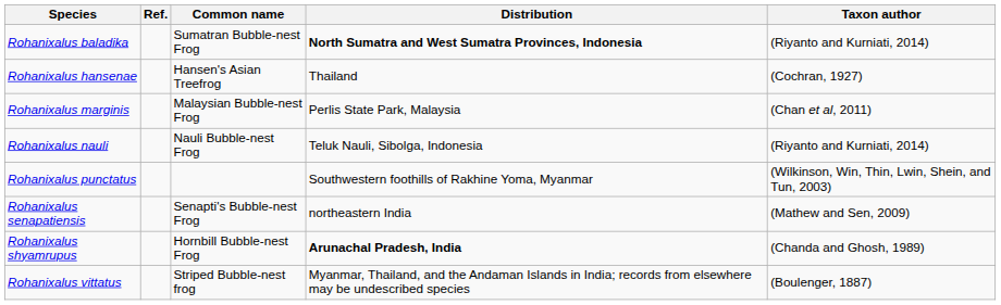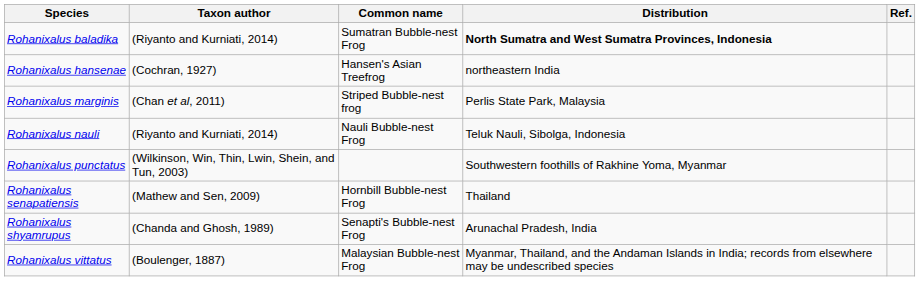columns swapped: Taxon author <-> Ref.
Rohanixalus hansenae | Distribution: Thailand -> northeastern India
Rohanixalus marginis | Common name: Malaysian Bubble-nest Frog -> Striped Bubble-nest frog
Rohanixalus senapatiensis | Common name: Senapti's Bubble-nest Frog -> Hornbill Bubble-nest Frog
Rohanixalus senapatiensis | Distribution: northeastern India -> Thailand
Rohanixalus shyamrupus | Common name: Hornbill Bubble-nest Frog -> Senapti's Bubble-nest Frog
Rohanixalus shyamrupus | Distribution: bold -> normal
Rohanixalus vittatus | Common name: Striped Bubble-nest frog -> Malaysian Bubble-nest Frog
